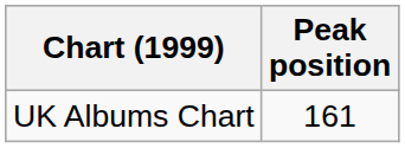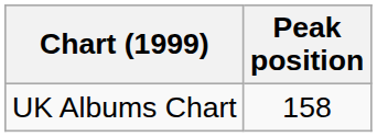UK Albums Chart | Peak position: 161 -> 158
